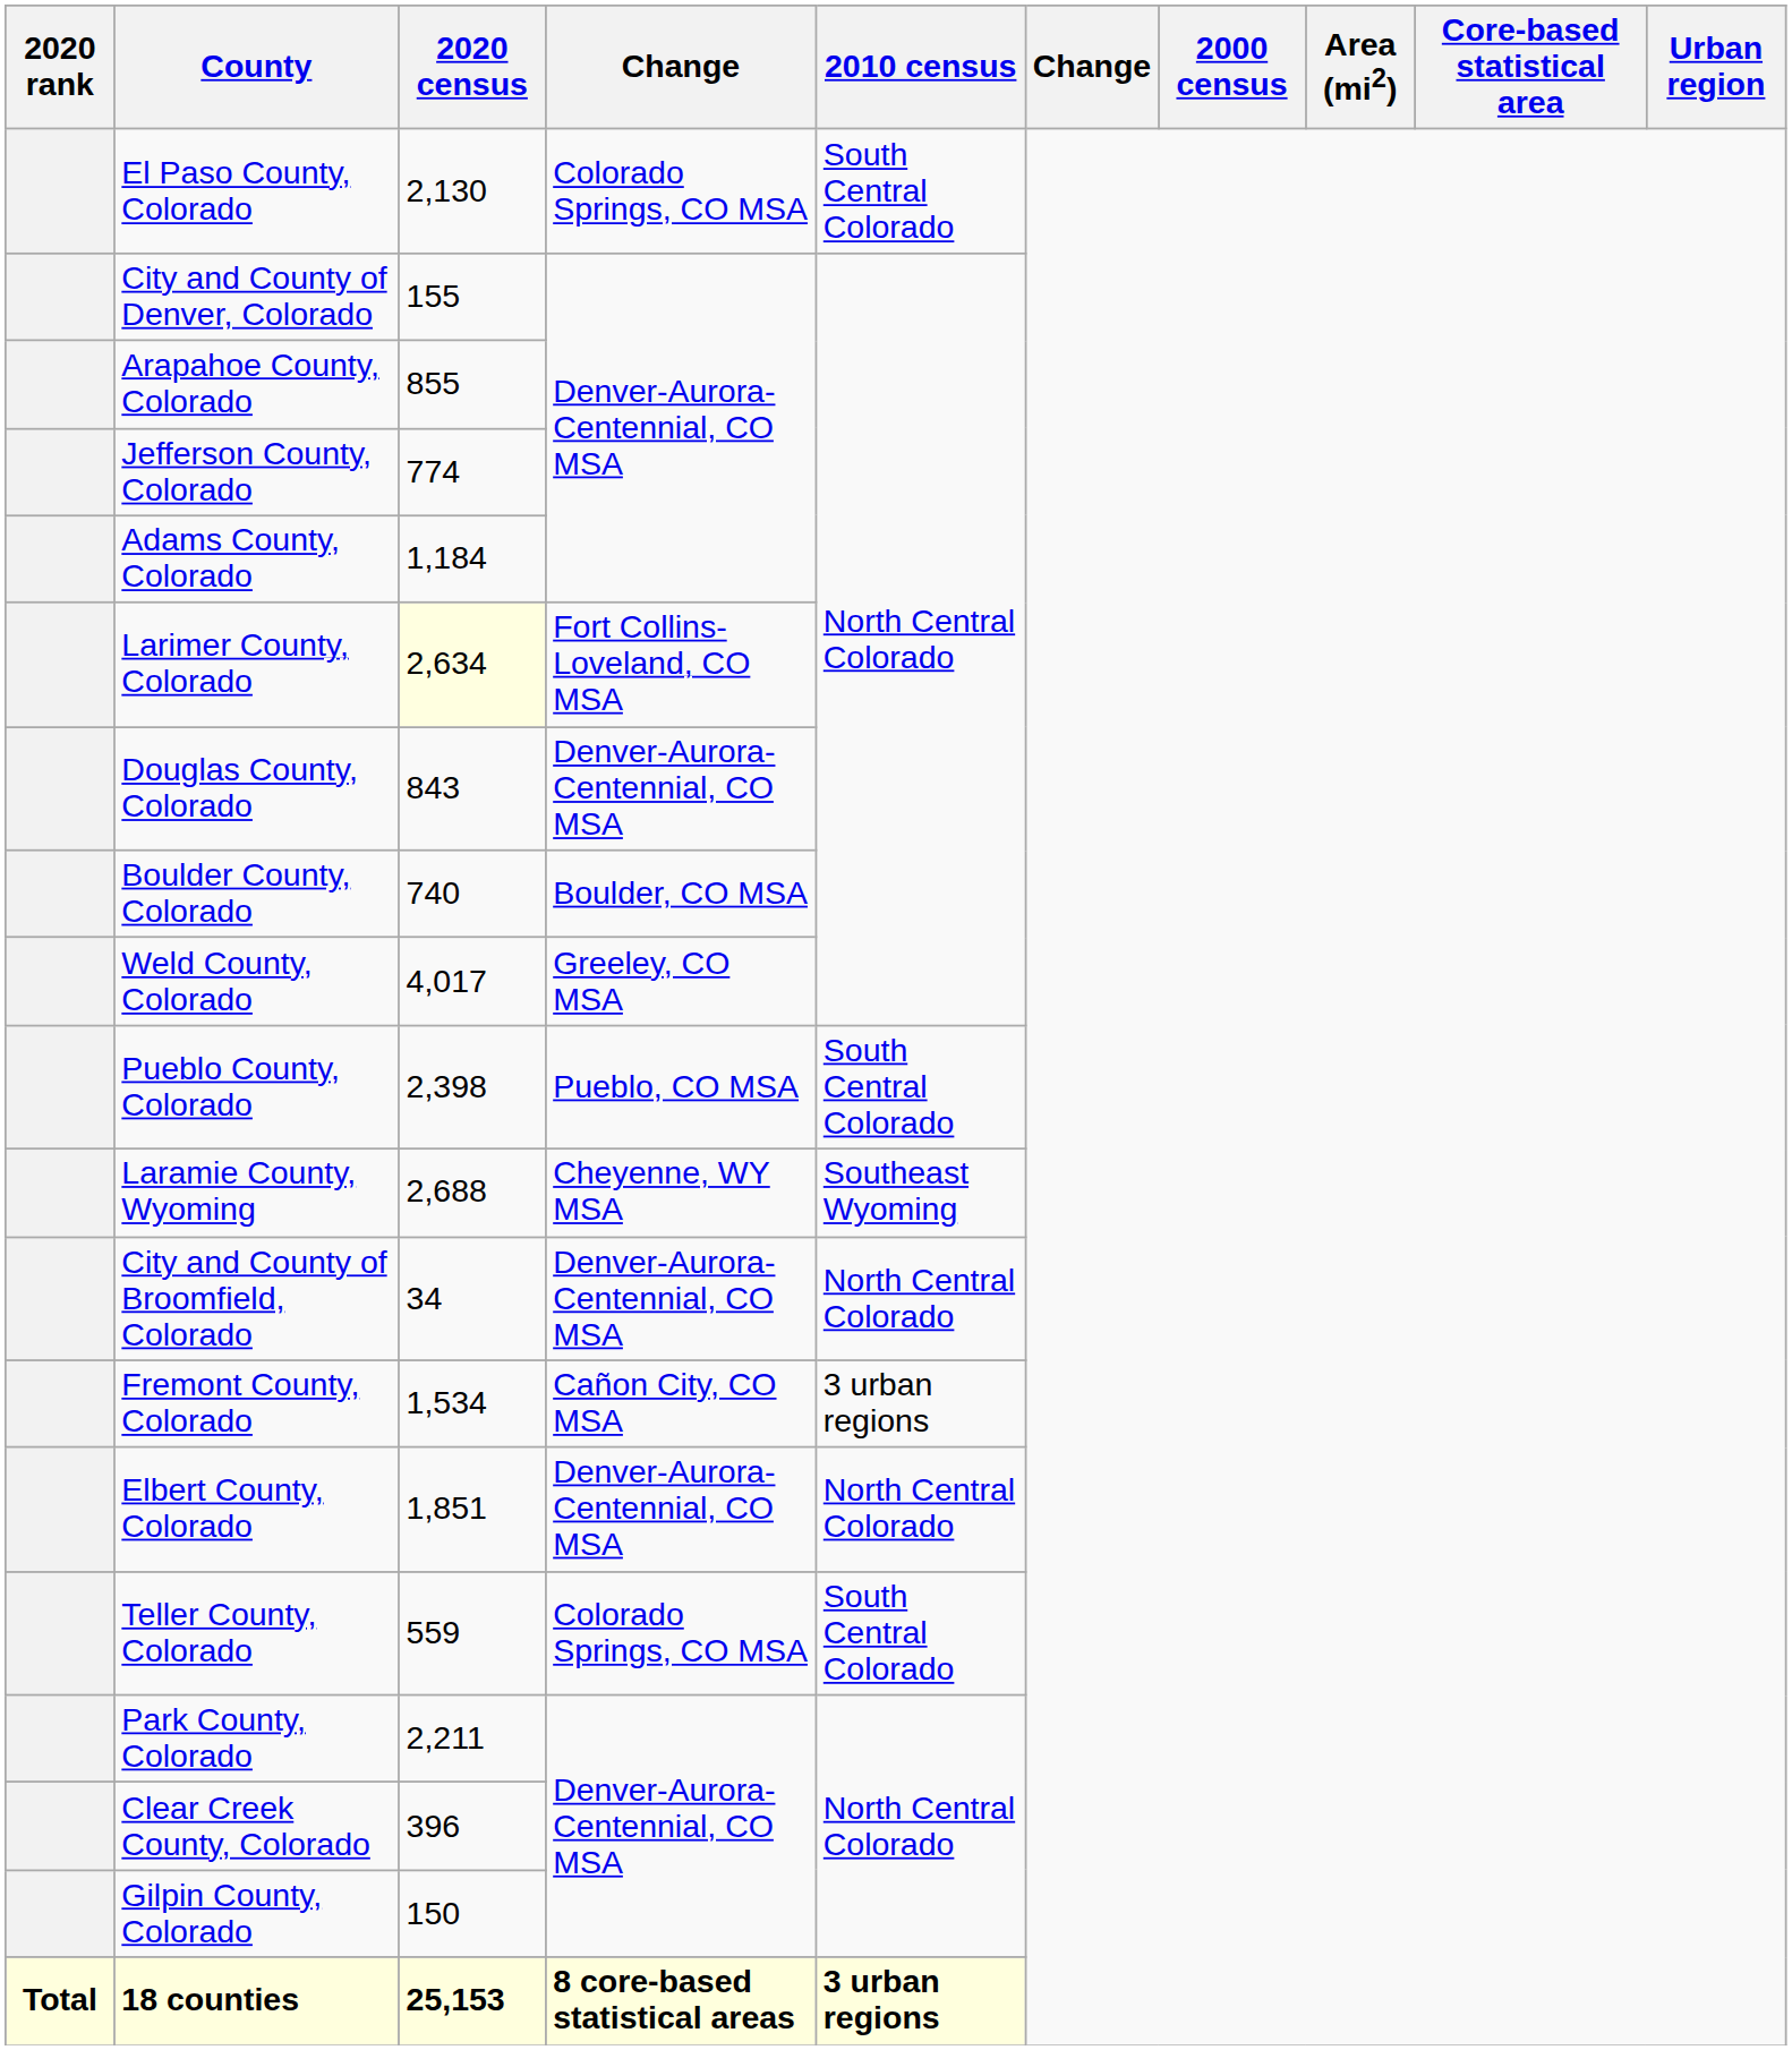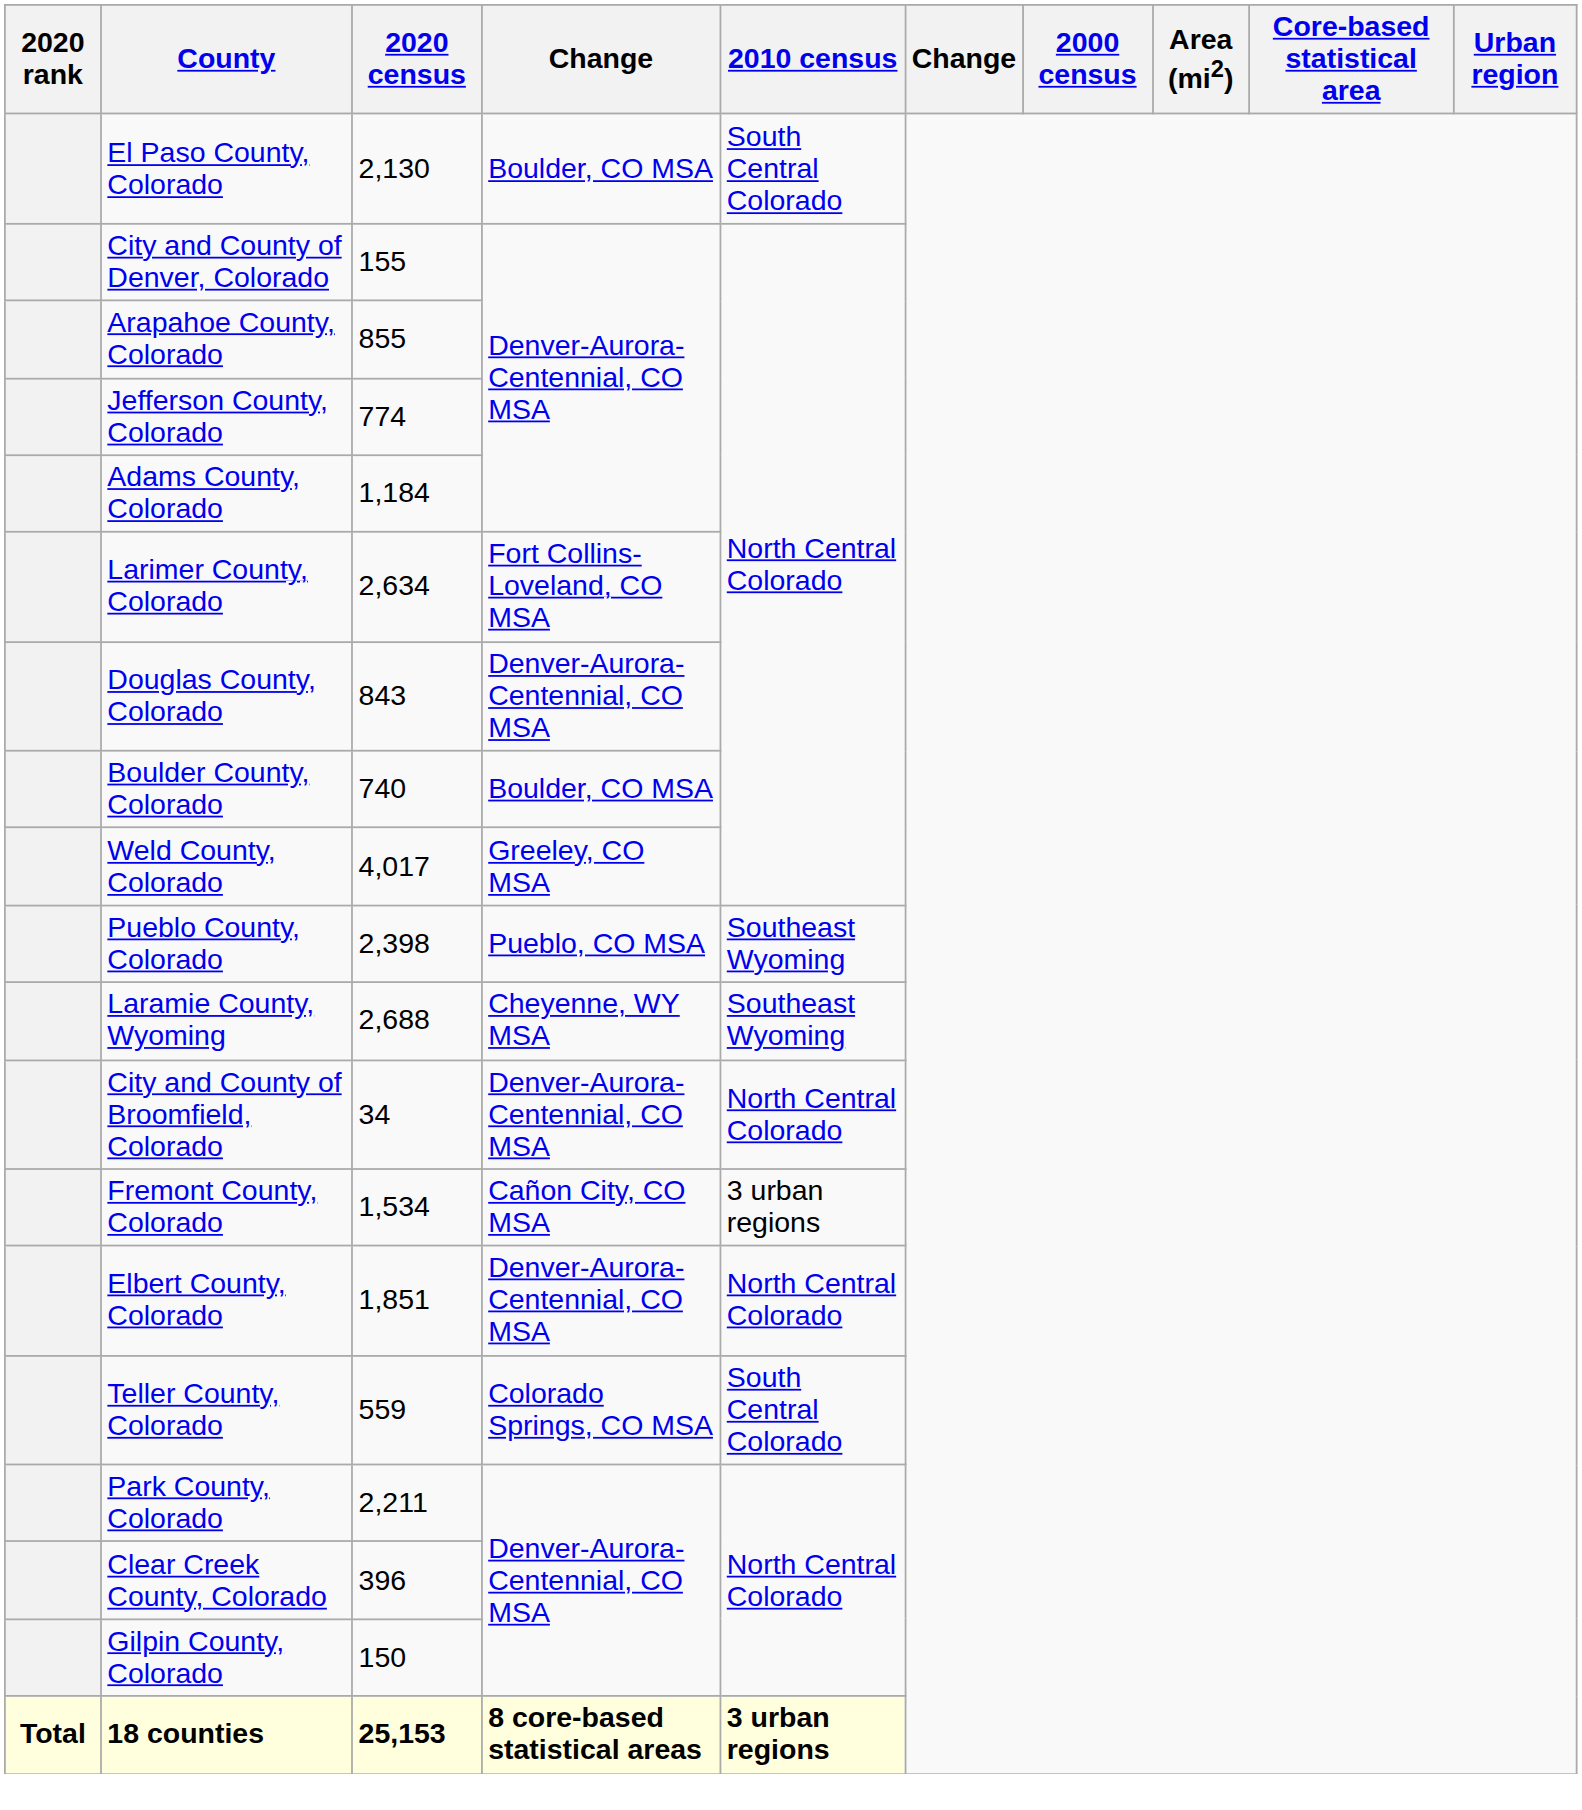El Paso County, Colorado | column 4: Colorado Springs, CO MSA -> Boulder, CO MSA
Larimer County, Colorado | 2020 census: lightyellow background -> no background
Pueblo County, Colorado | 2010 census: South Central Colorado -> Southeast Wyoming
